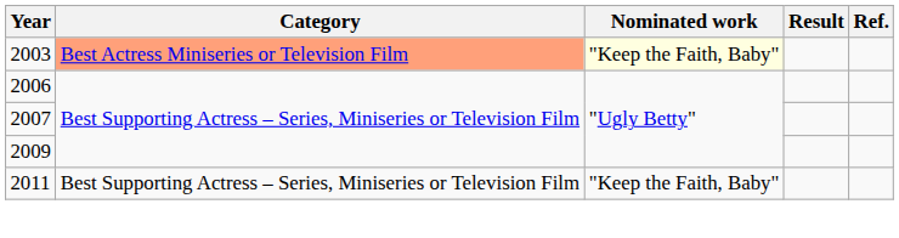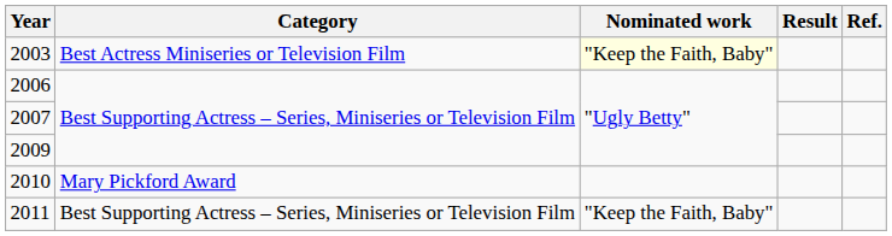2003 | Category: lightsalmon background -> no background
+ row: 2010 | Mary Pickford Award
